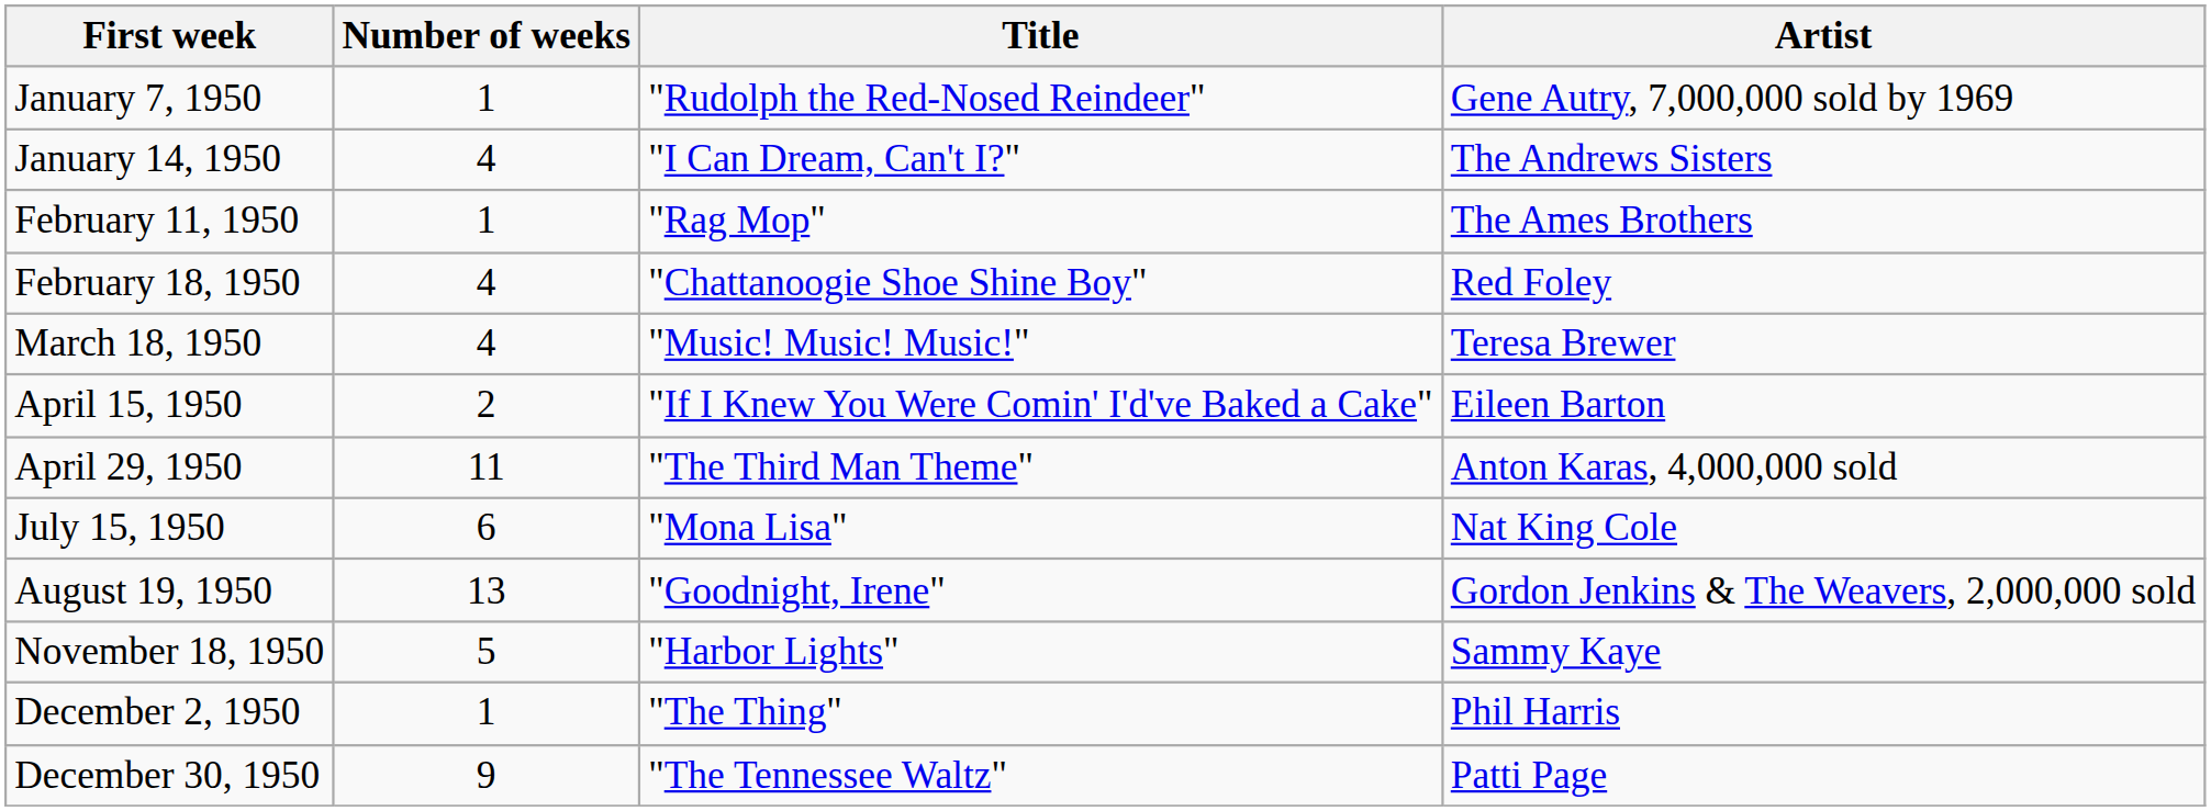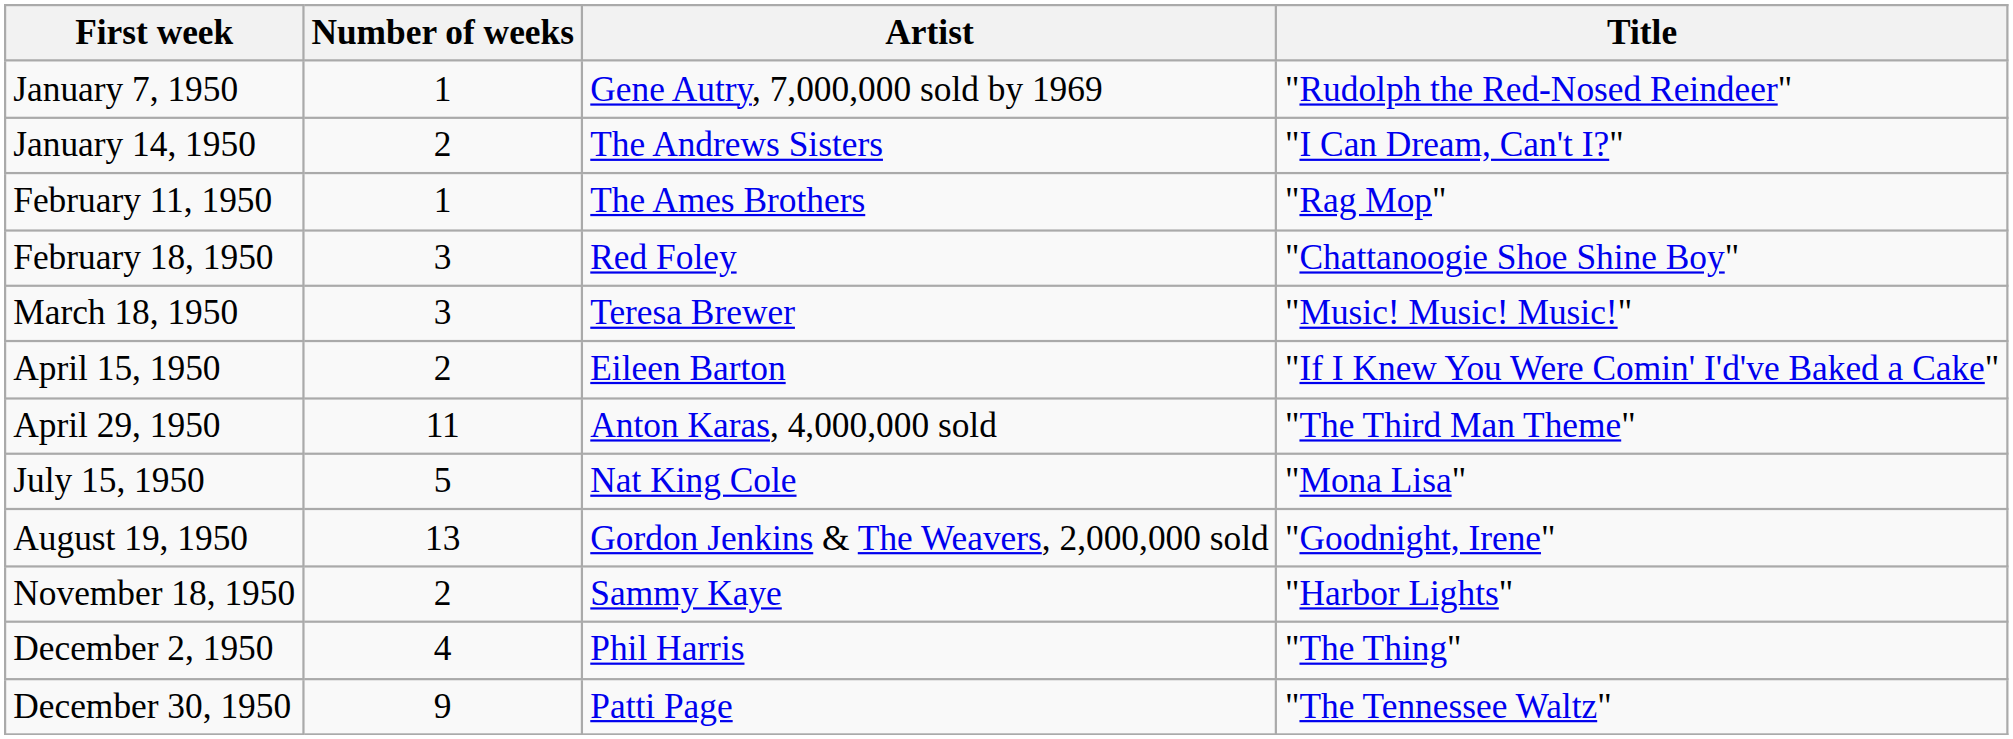columns swapped: Title <-> Artist
January 14, 1950 | Number of weeks: 4 -> 2
February 18, 1950 | Number of weeks: 4 -> 3
March 18, 1950 | Number of weeks: 4 -> 3
July 15, 1950 | Number of weeks: 6 -> 5
November 18, 1950 | Number of weeks: 5 -> 2
December 2, 1950 | Number of weeks: 1 -> 4
